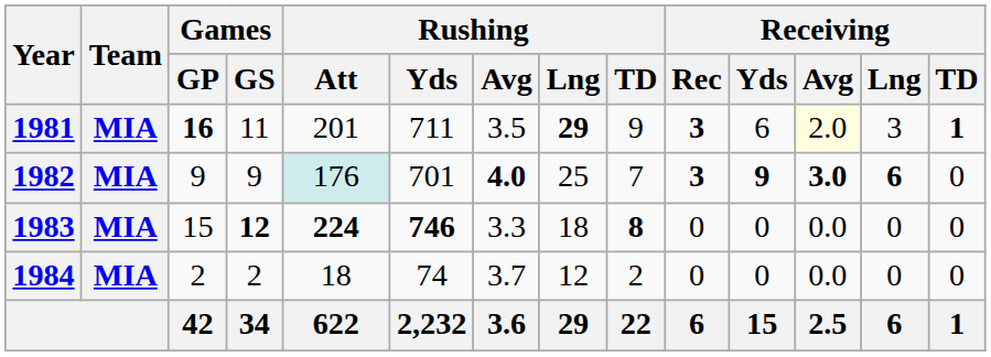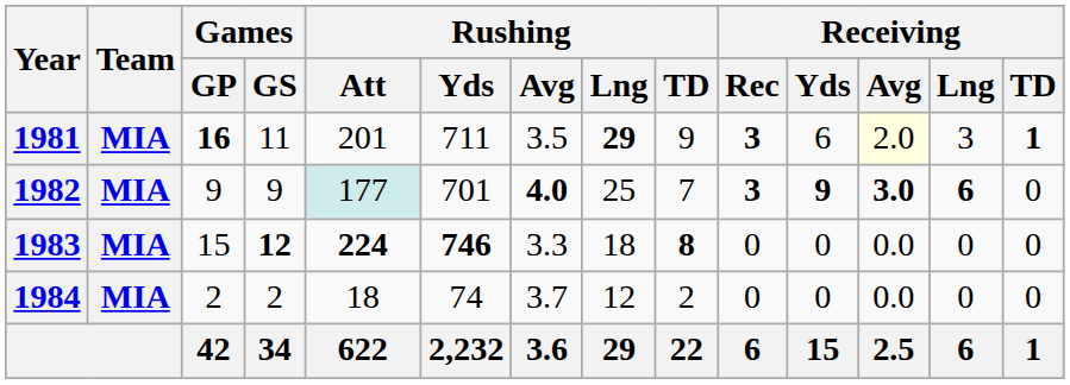1982 | Rushing / Att: 176 -> 177
